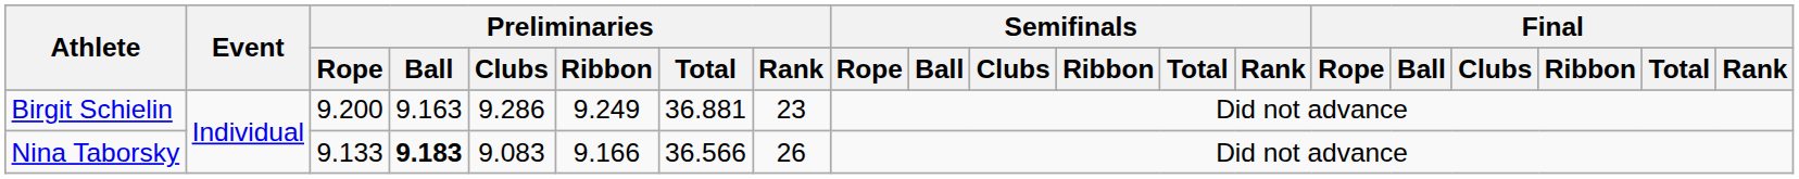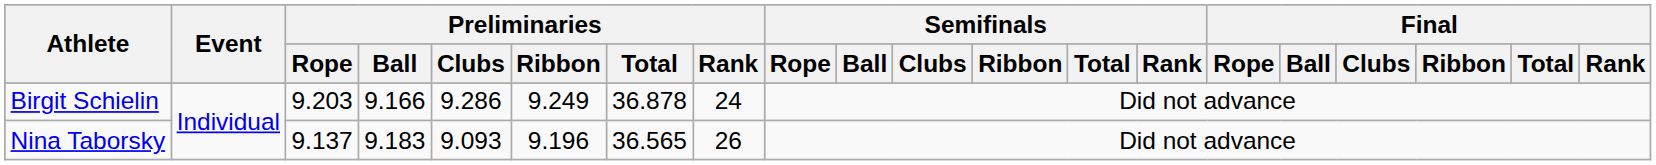Birgit Schielin | Preliminaries / Rope: 9.200 -> 9.203
Birgit Schielin | Preliminaries / Ball: 9.163 -> 9.166
Birgit Schielin | Preliminaries / Total: 36.881 -> 36.878
Birgit Schielin | Preliminaries / Rank: 23 -> 24
Nina Taborsky | Preliminaries / Rope: 9.133 -> 9.137
Nina Taborsky | Preliminaries / Ball: bold -> normal
Nina Taborsky | Preliminaries / Clubs: 9.083 -> 9.093
Nina Taborsky | Preliminaries / Ribbon: 9.166 -> 9.196
Nina Taborsky | Preliminaries / Total: 36.566 -> 36.565
